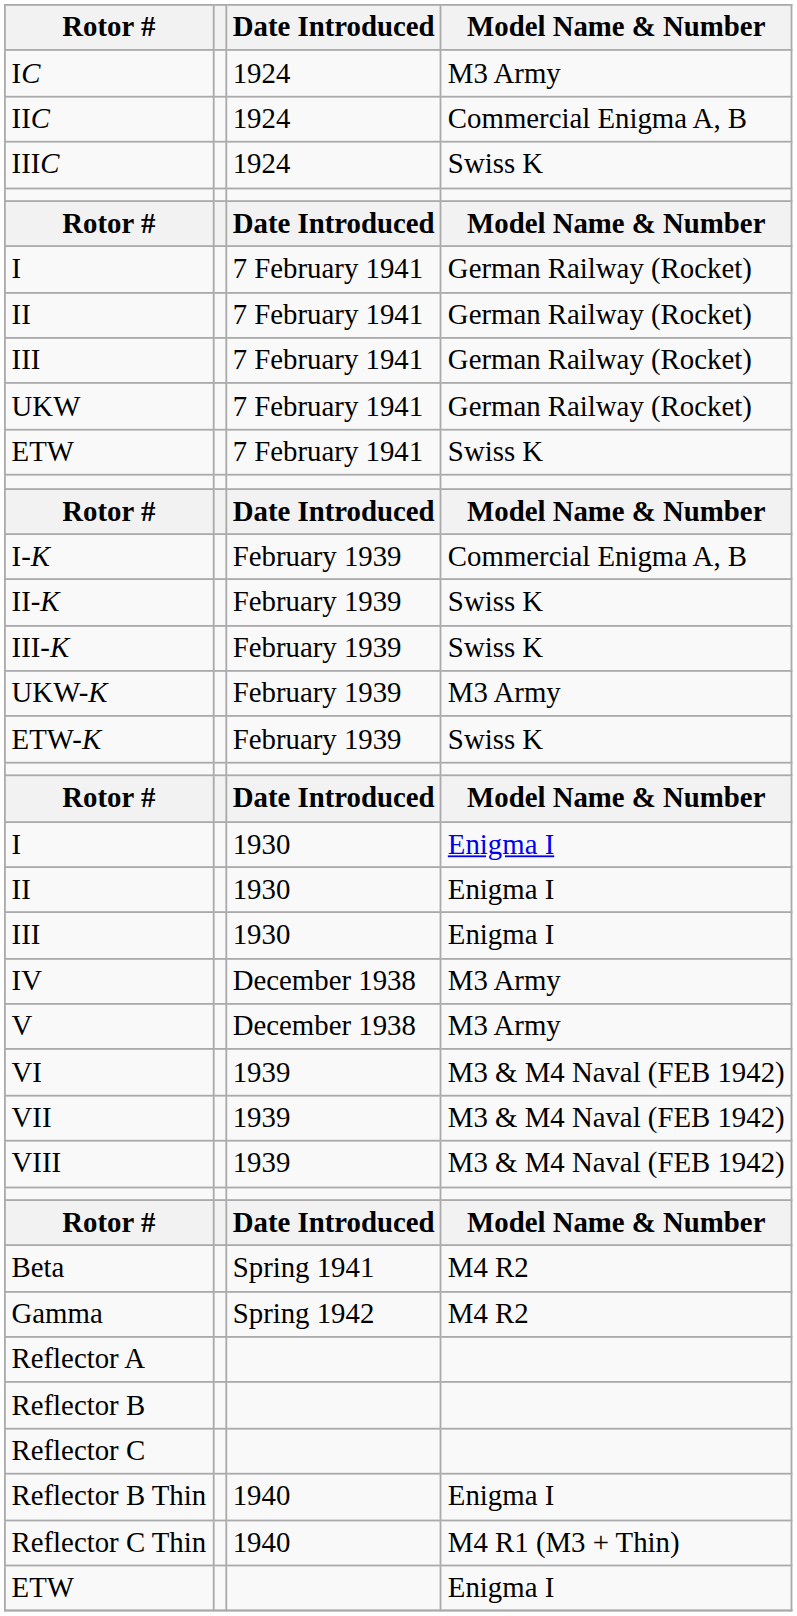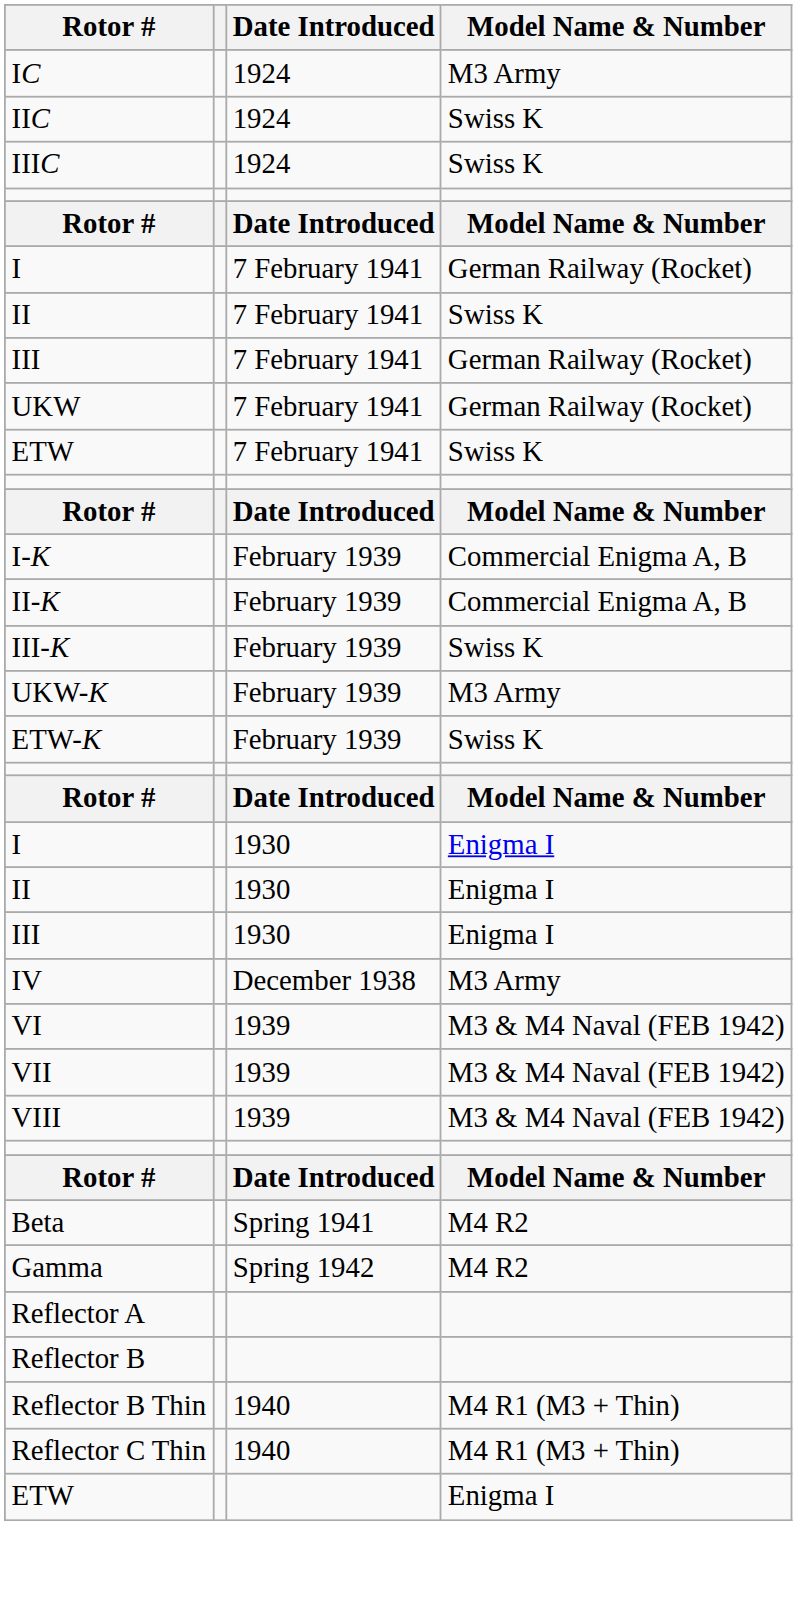IIC | Model Name & Number: Commercial Enigma A, B -> Swiss K
II / 7 February 1941 | Model Name & Number: German Railway (Rocket) -> Swiss K
II-K | Model Name & Number: Swiss K -> Commercial Enigma A, B
- row: V | December 1938 | M3 Army
- row: Reflector C
Reflector B Thin | Model Name & Number: Enigma I -> M4 R1 (M3 + Thin)
